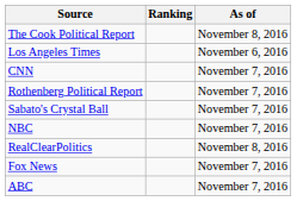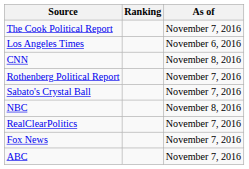The Cook Political Report | As of: November 8, 2016 -> November 7, 2016
CNN | As of: November 7, 2016 -> November 8, 2016
NBC | As of: November 7, 2016 -> November 8, 2016
RealClearPolitics | As of: November 8, 2016 -> November 7, 2016
